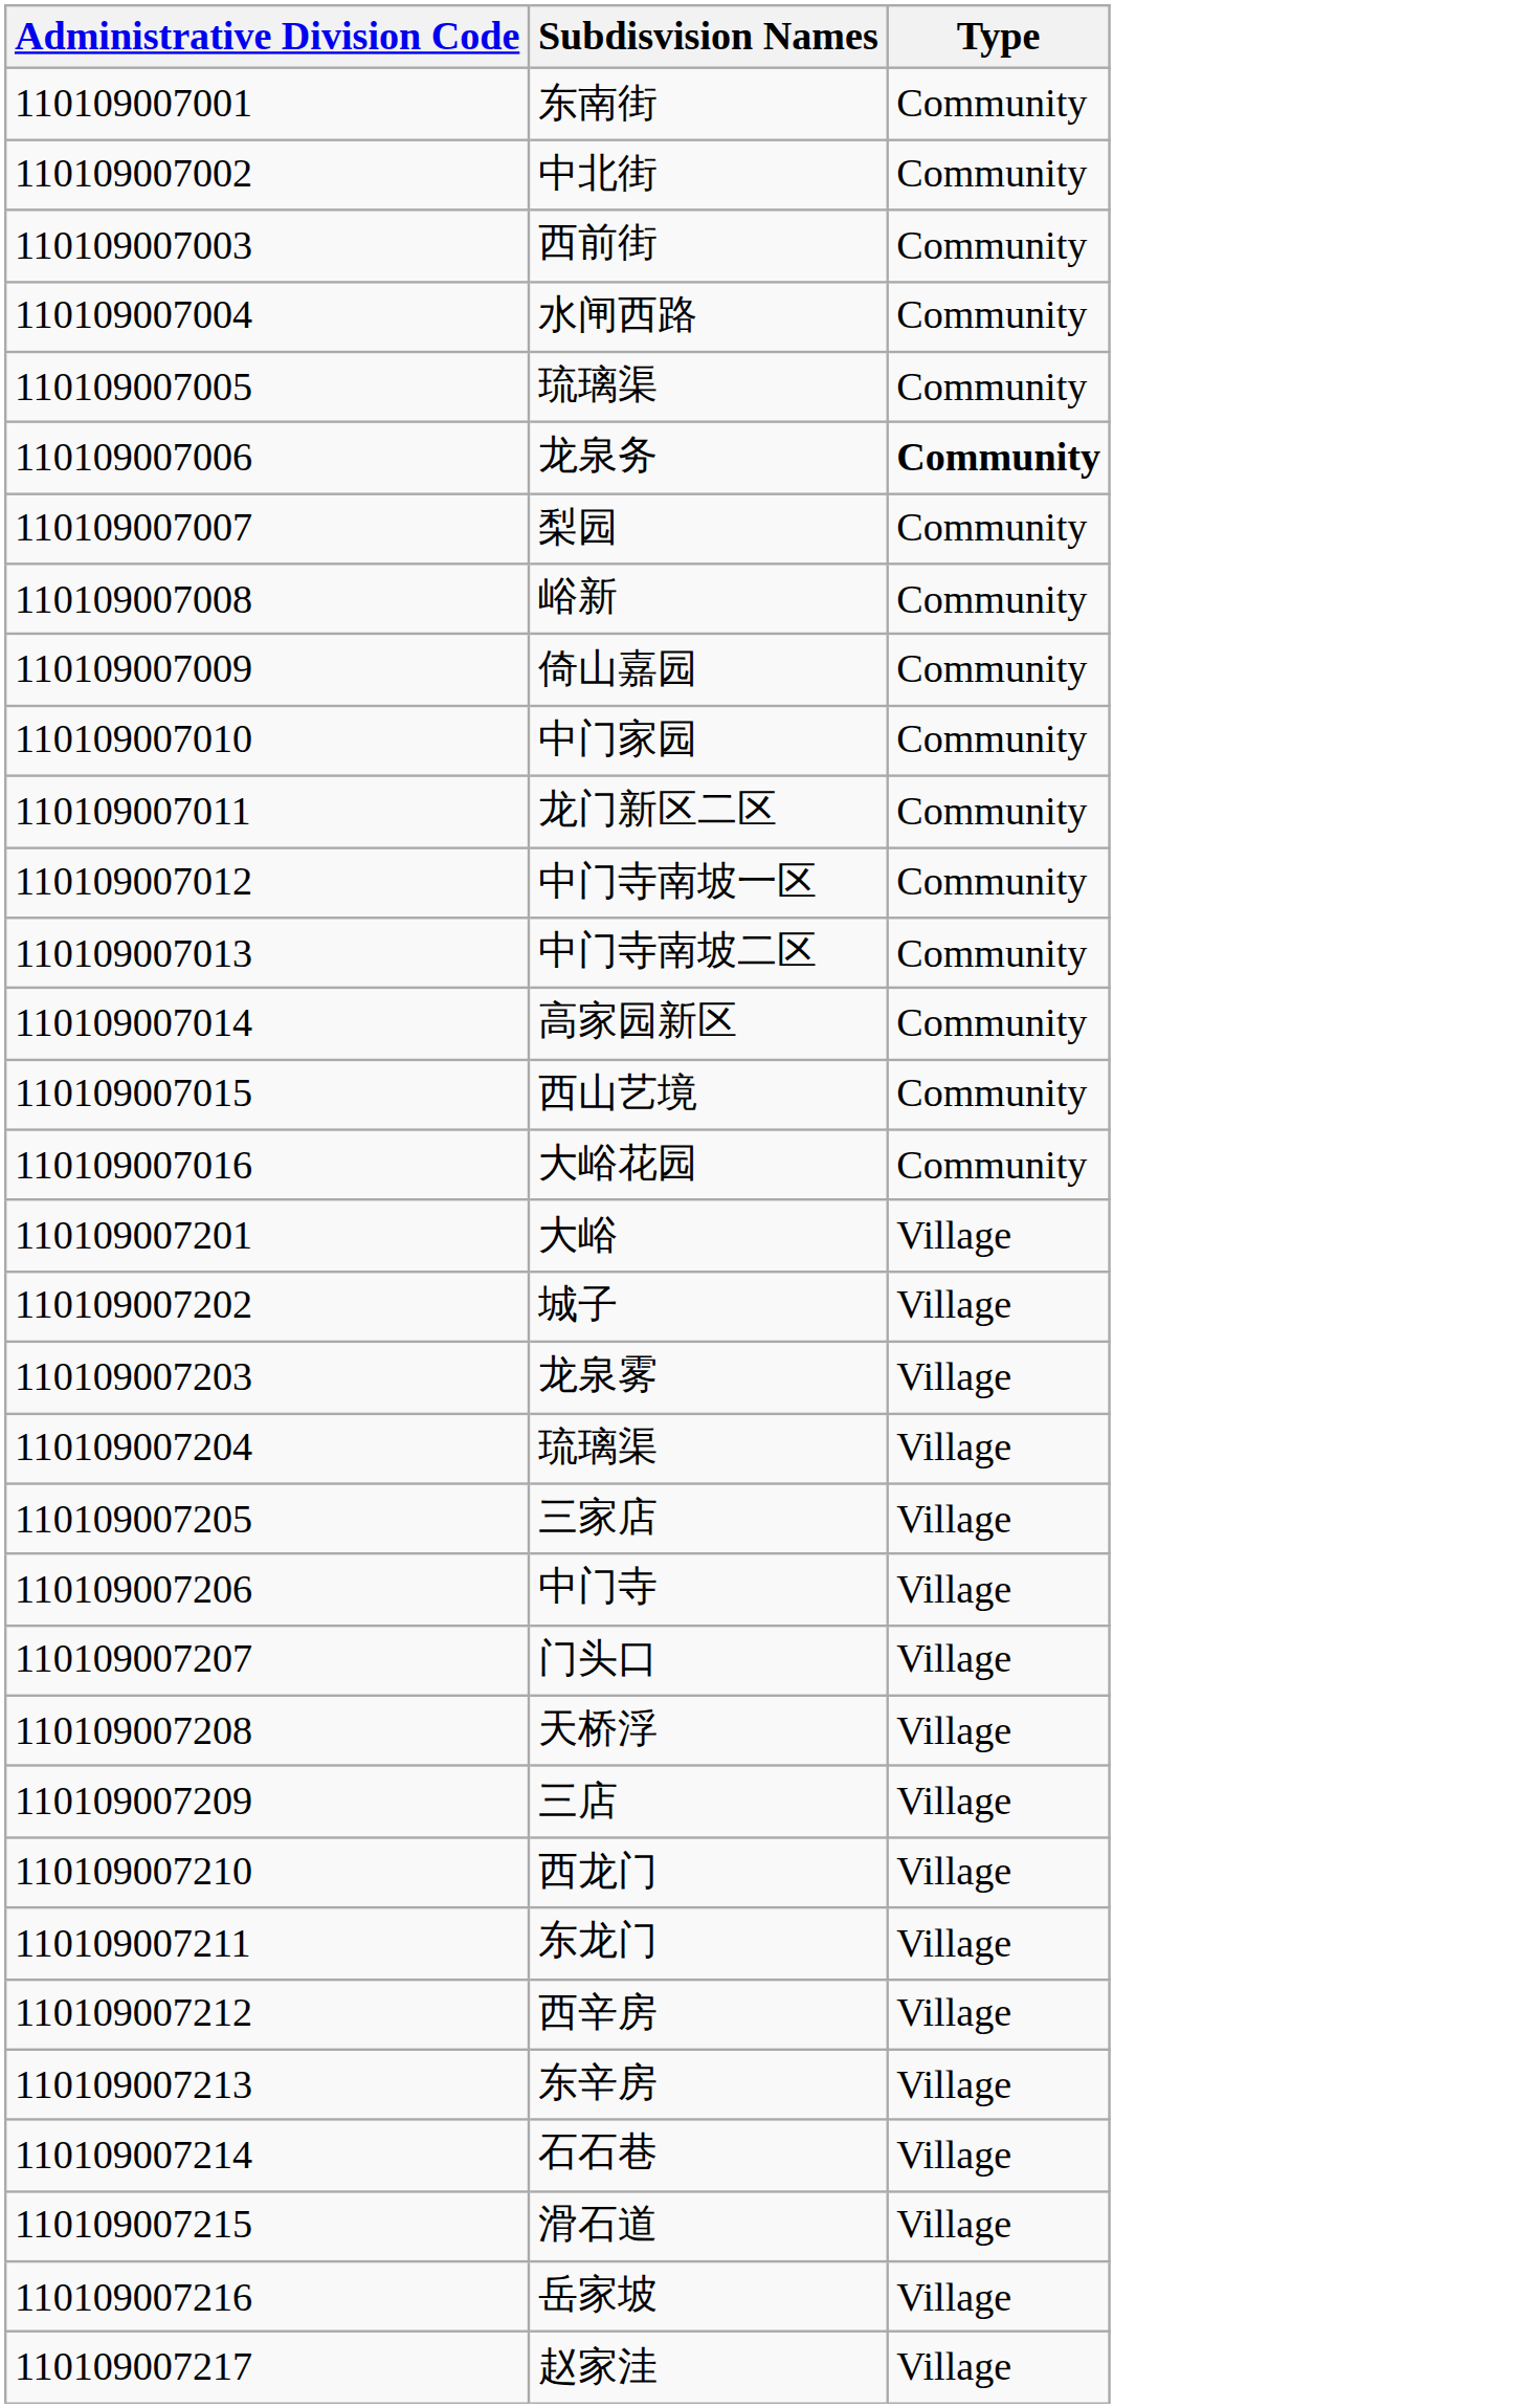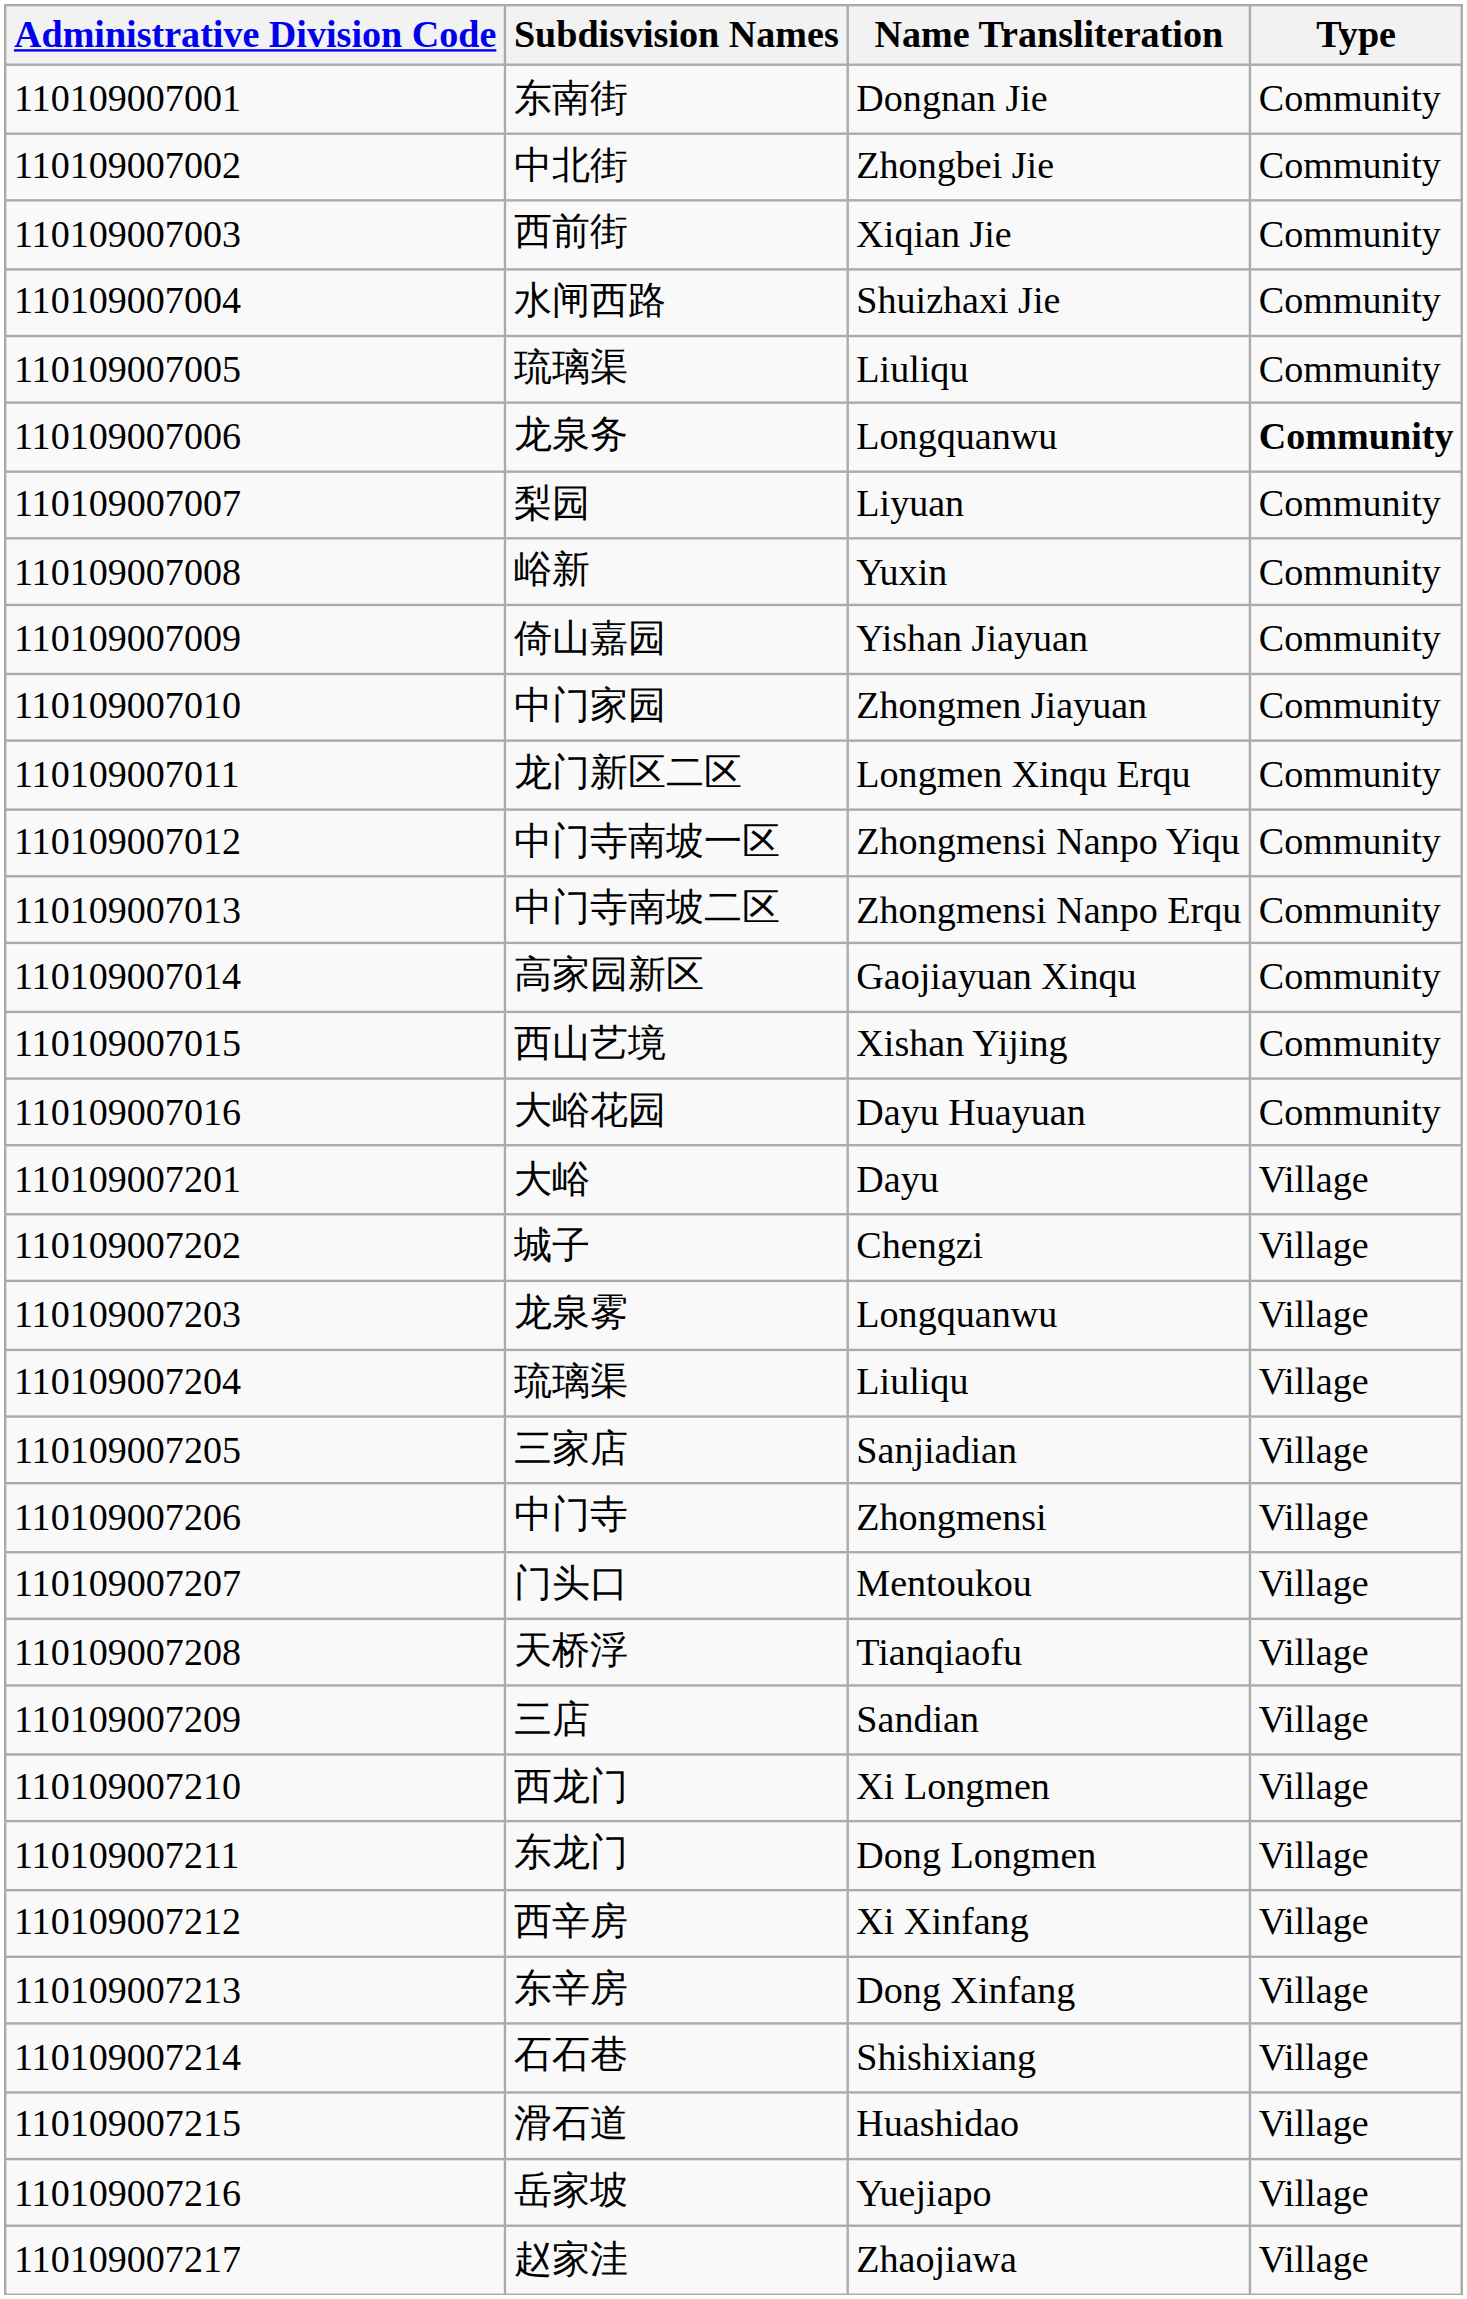+ column: Name Transliteration | Dongnan Jie | Zhongbei Jie | Xiqian Jie | Shuizhaxi Jie | Liuliqu | Longquanwu | Liyuan | Yuxin | Yishan Jiayuan | Zhongmen Jiayuan | Longmen Xinqu Erqu | Zhongmensi Nanpo Yiqu | Zhongmensi Nanpo Erqu | Gaojiayuan Xinqu | Xishan Yijing | Dayu Huayuan | Dayu | Chengzi | Longquanwu | Liuliqu | Sanjiadian | Zhongmensi | Mentoukou | Tianqiaofu | Sandian | Xi Longmen | Dong Longmen | Xi Xinfang | Dong Xinfang | Shishixiang | Huashidao | Yuejiapo | Zhaojiawa
